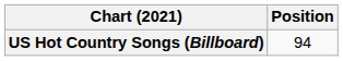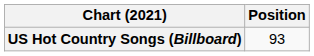US Hot Country Songs (Billboard) | Position: 94 -> 93
